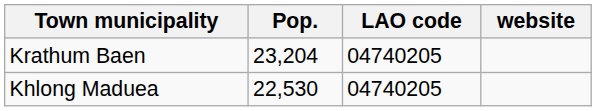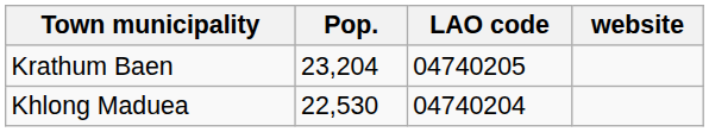Khlong Maduea | LAO code: 04740205 -> 04740204
